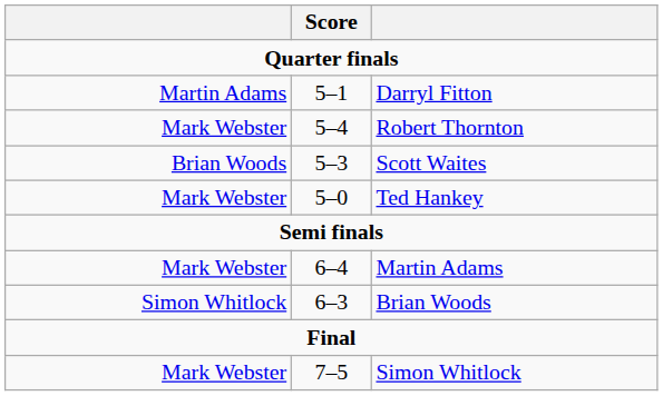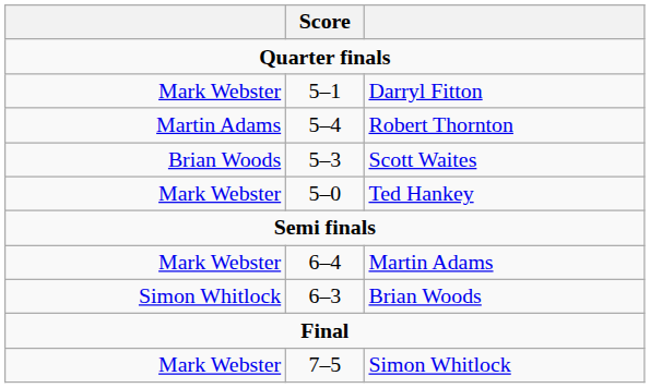Darryl Fitton | column 1: Martin Adams -> Mark Webster
Robert Thornton | column 1: Mark Webster -> Martin Adams
